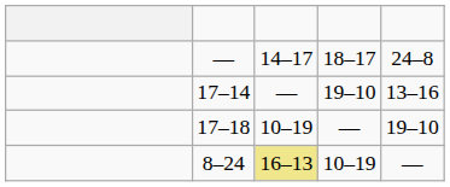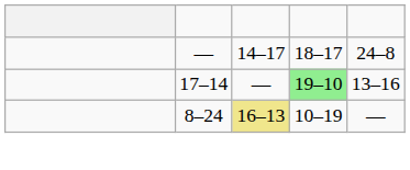17–14 | column 4: no background -> lightgreen background
- row: 17–18 | 10–19 | — | 19–10
